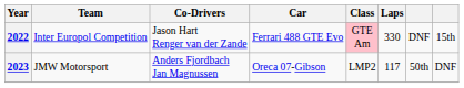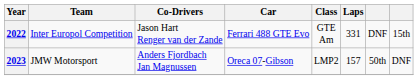2022 | Class: pink background -> no background
2022 | Laps: 330 -> 331
2023 | Laps: 117 -> 157
